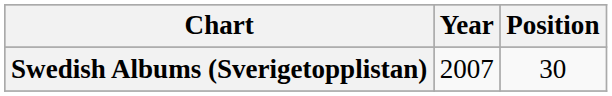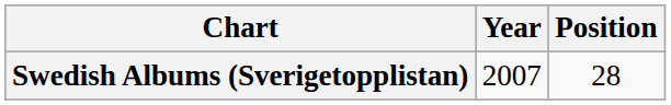Swedish Albums (Sverigetopplistan) | Position: 30 -> 28
